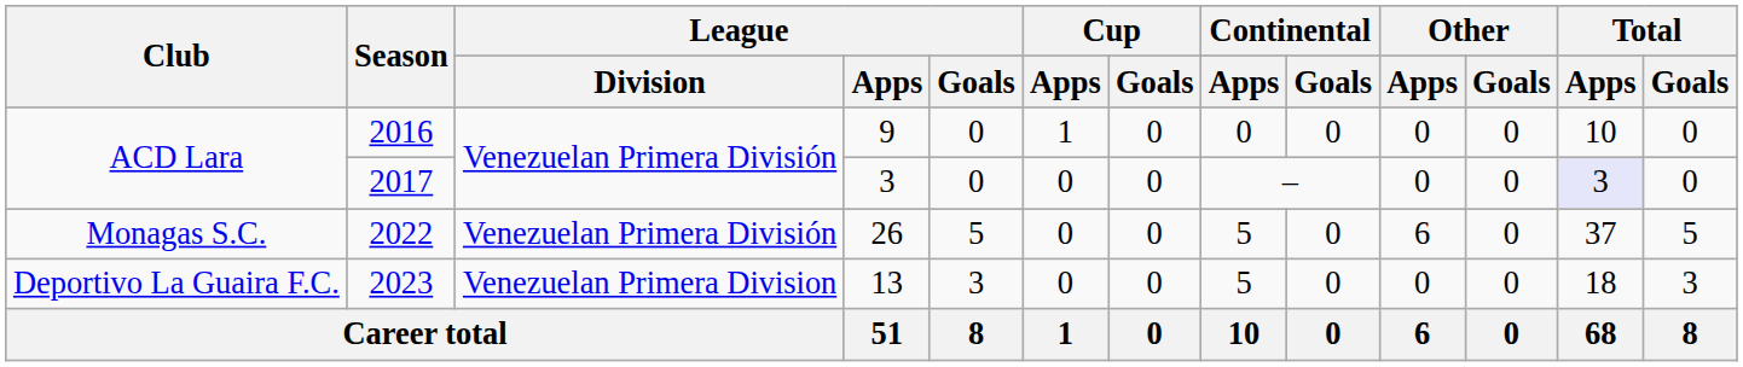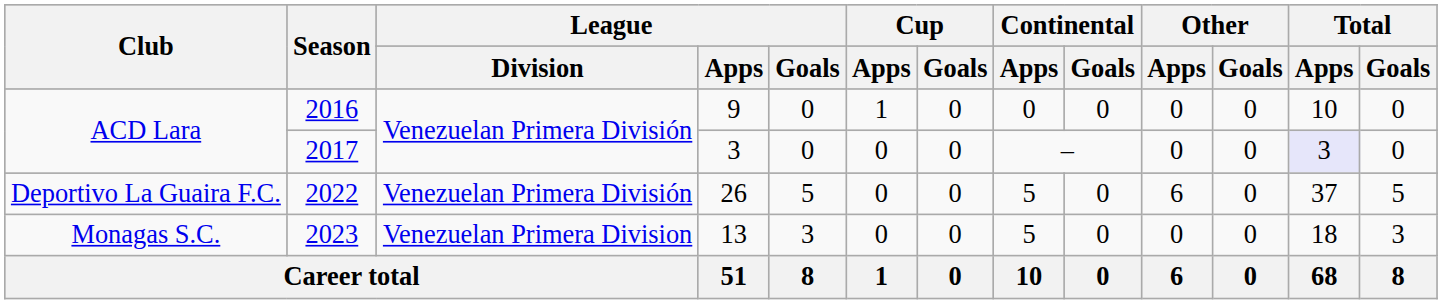2022 | Club: Monagas S.C. -> Deportivo La Guaira F.C.
2023 | Club: Deportivo La Guaira F.C. -> Monagas S.C.
